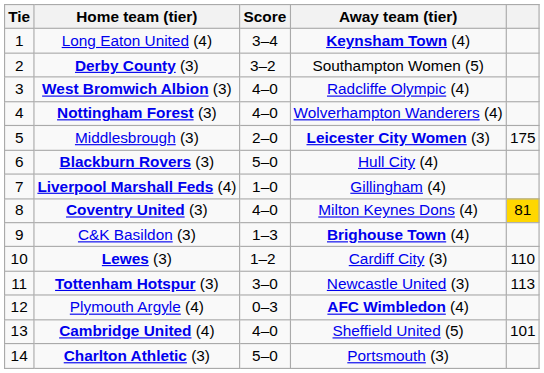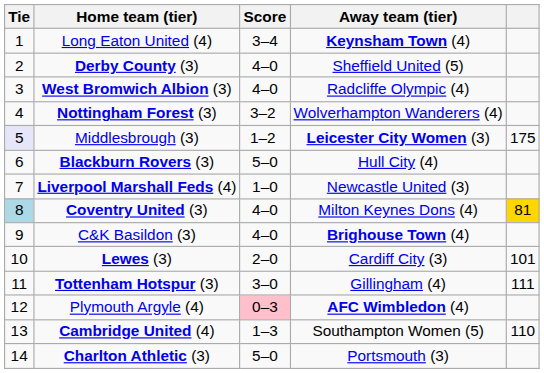Derby County (3) | Score: 3–2 -> 4–0
Derby County (3) | Away team (tier): Southampton Women (5) -> Sheffield United (5)
Nottingham Forest (3) | Score: 4–0 -> 3–2
Middlesbrough (3) | Tie: no background -> lavender background
Middlesbrough (3) | Score: 2–0 -> 1–2
Liverpool Marshall Feds (4) | Away team (tier): Gillingham (4) -> Newcastle United (3)
Coventry United (3) | Tie: no background -> lightblue background
C&K Basildon (3) | Score: 1–3 -> 4–0
Lewes (3) | Score: 1–2 -> 2–0
Lewes (3) | column 5: 110 -> 101
Tottenham Hotspur (3) | Away team (tier): Newcastle United (3) -> Gillingham (4)
Tottenham Hotspur (3) | column 5: 113 -> 111
Plymouth Argyle (4) | Score: no background -> pink background
Cambridge United (4) | Score: 4–0 -> 1–3
Cambridge United (4) | Away team (tier): Sheffield United (5) -> Southampton Women (5)
Cambridge United (4) | column 5: 101 -> 110
